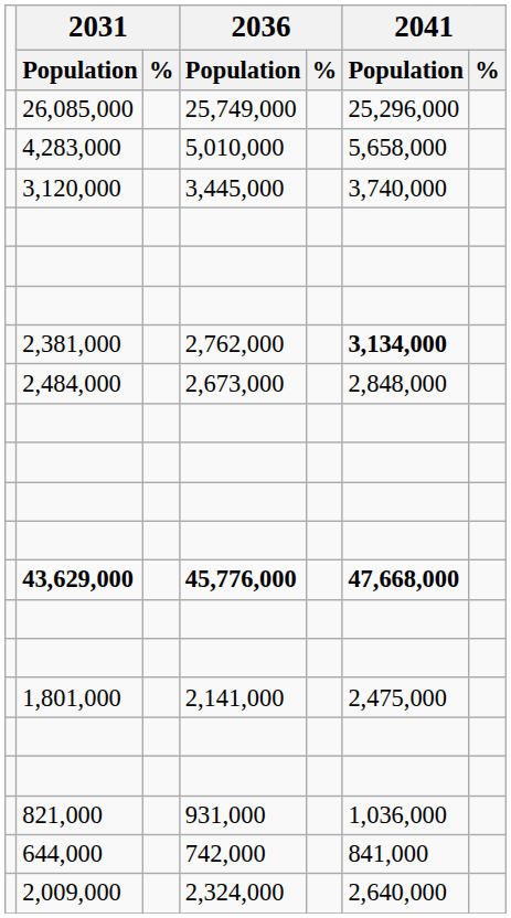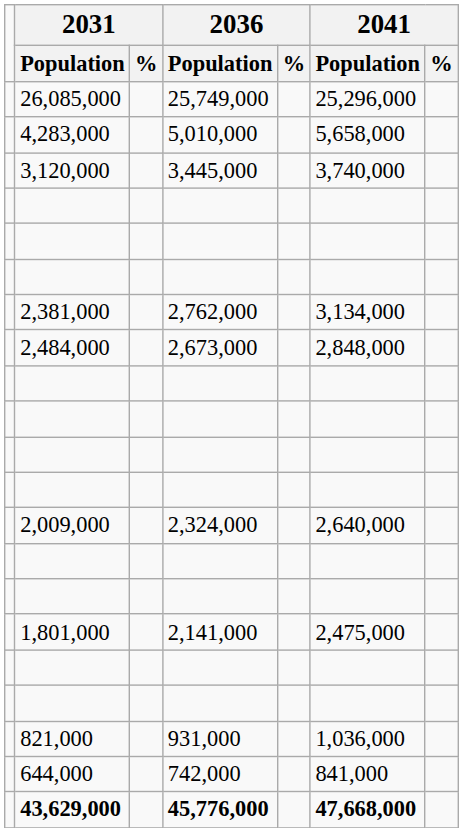2,381,000 | 2041 / Population: bold -> normal
rows swapped: 2,009,000 <-> 43,629,000
